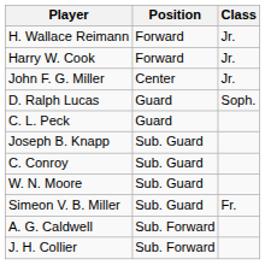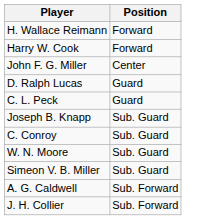- column: Class | Jr. | Jr. | Jr. | Soph. | Fr.
